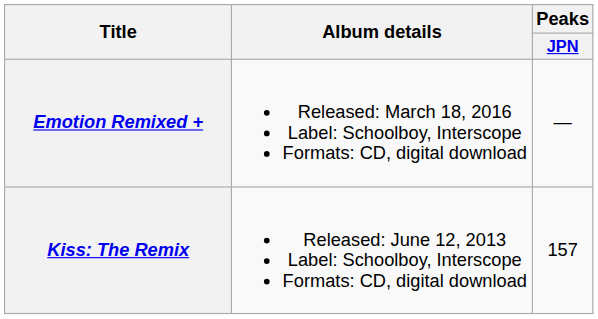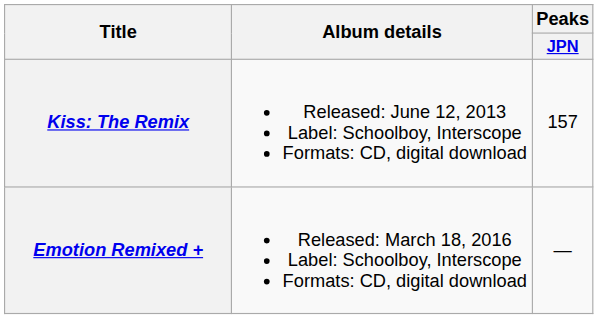rows swapped: Kiss: The Remix <-> Emotion Remixed +
